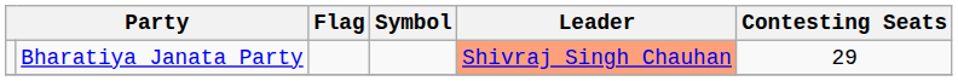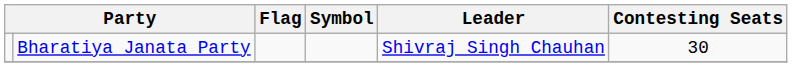Bharatiya Janata Party | Leader: lightsalmon background -> no background
Bharatiya Janata Party | Contesting Seats: 29 -> 30
